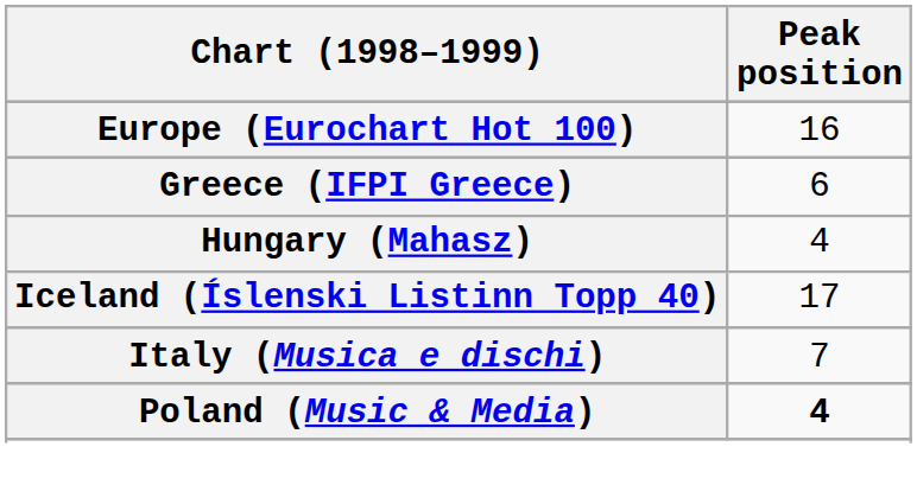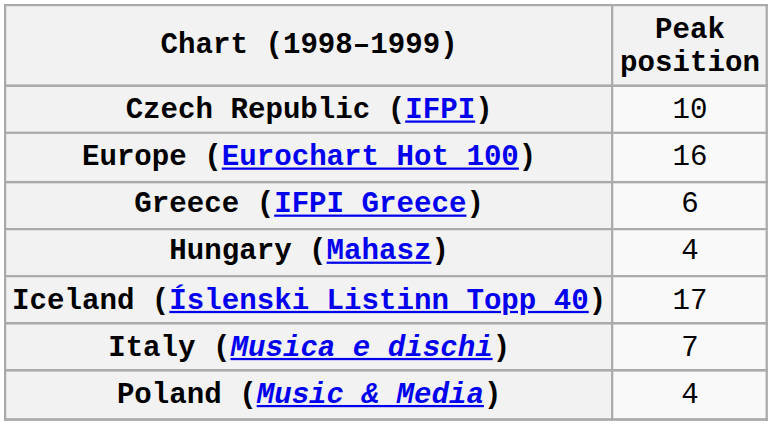+ row: Czech Republic (IFPI) | 10
Poland (Music & Media) | Peak position: bold -> normal
